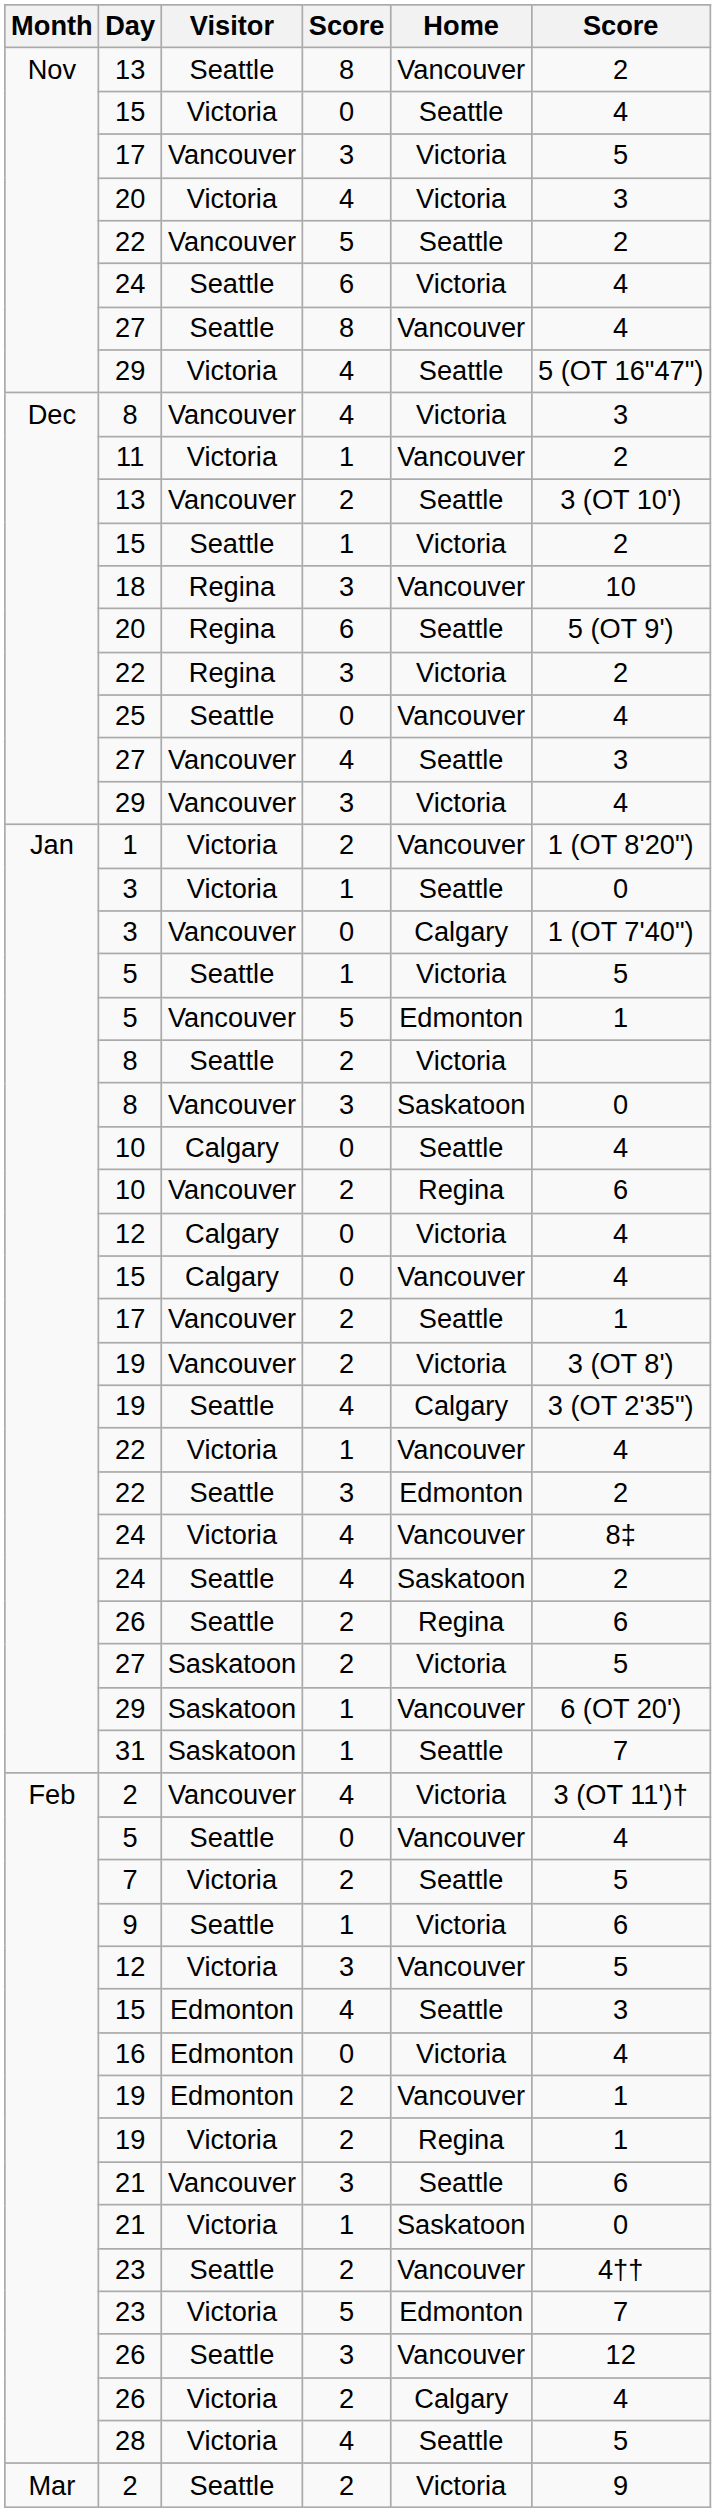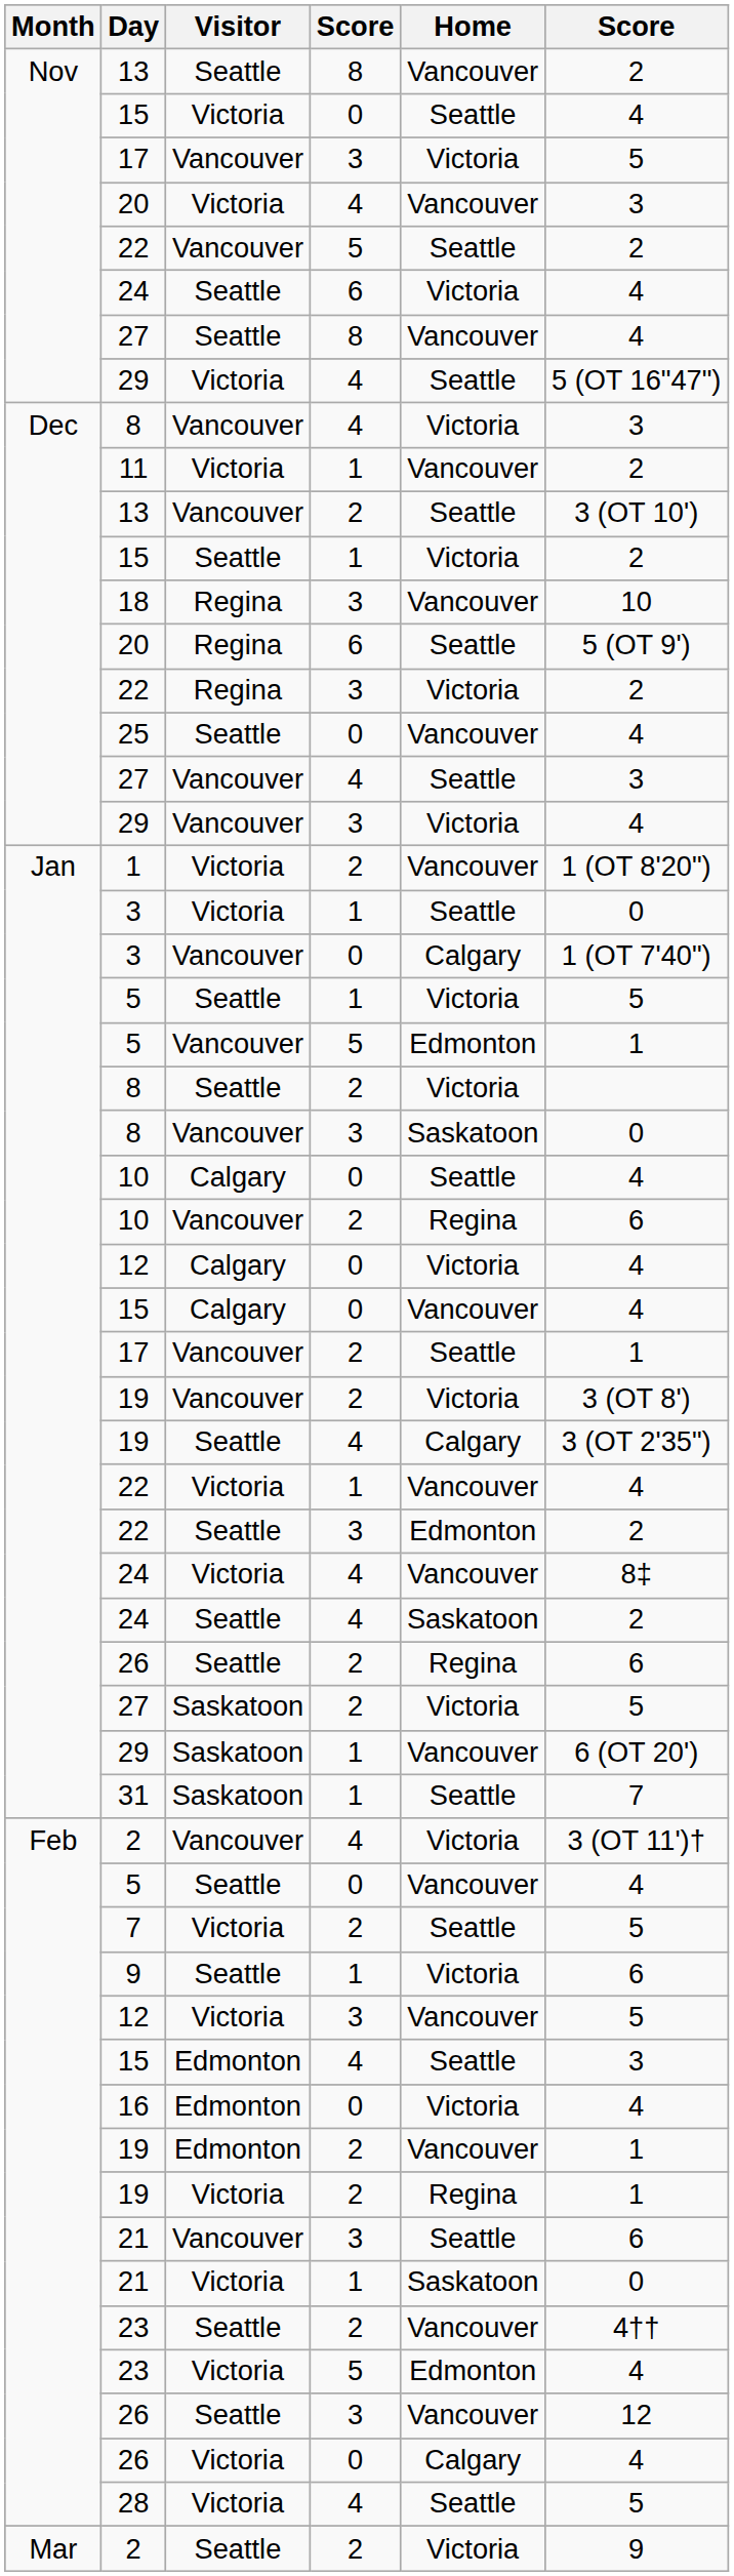20 / Victoria | Home: Victoria -> Vancouver
23 / Victoria | column 6: 7 -> 4
26 / Victoria | column 4: 2 -> 0
